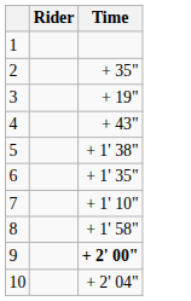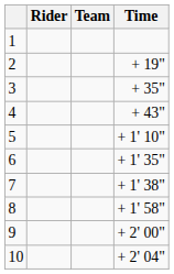+ column: Team
2 | Time: + 35" -> + 19"
3 | Time: + 19" -> + 35"
5 | Time: + 1' 38" -> + 1' 10"
7 | Time: + 1' 10" -> + 1' 38"
9 | Time: bold -> normal
